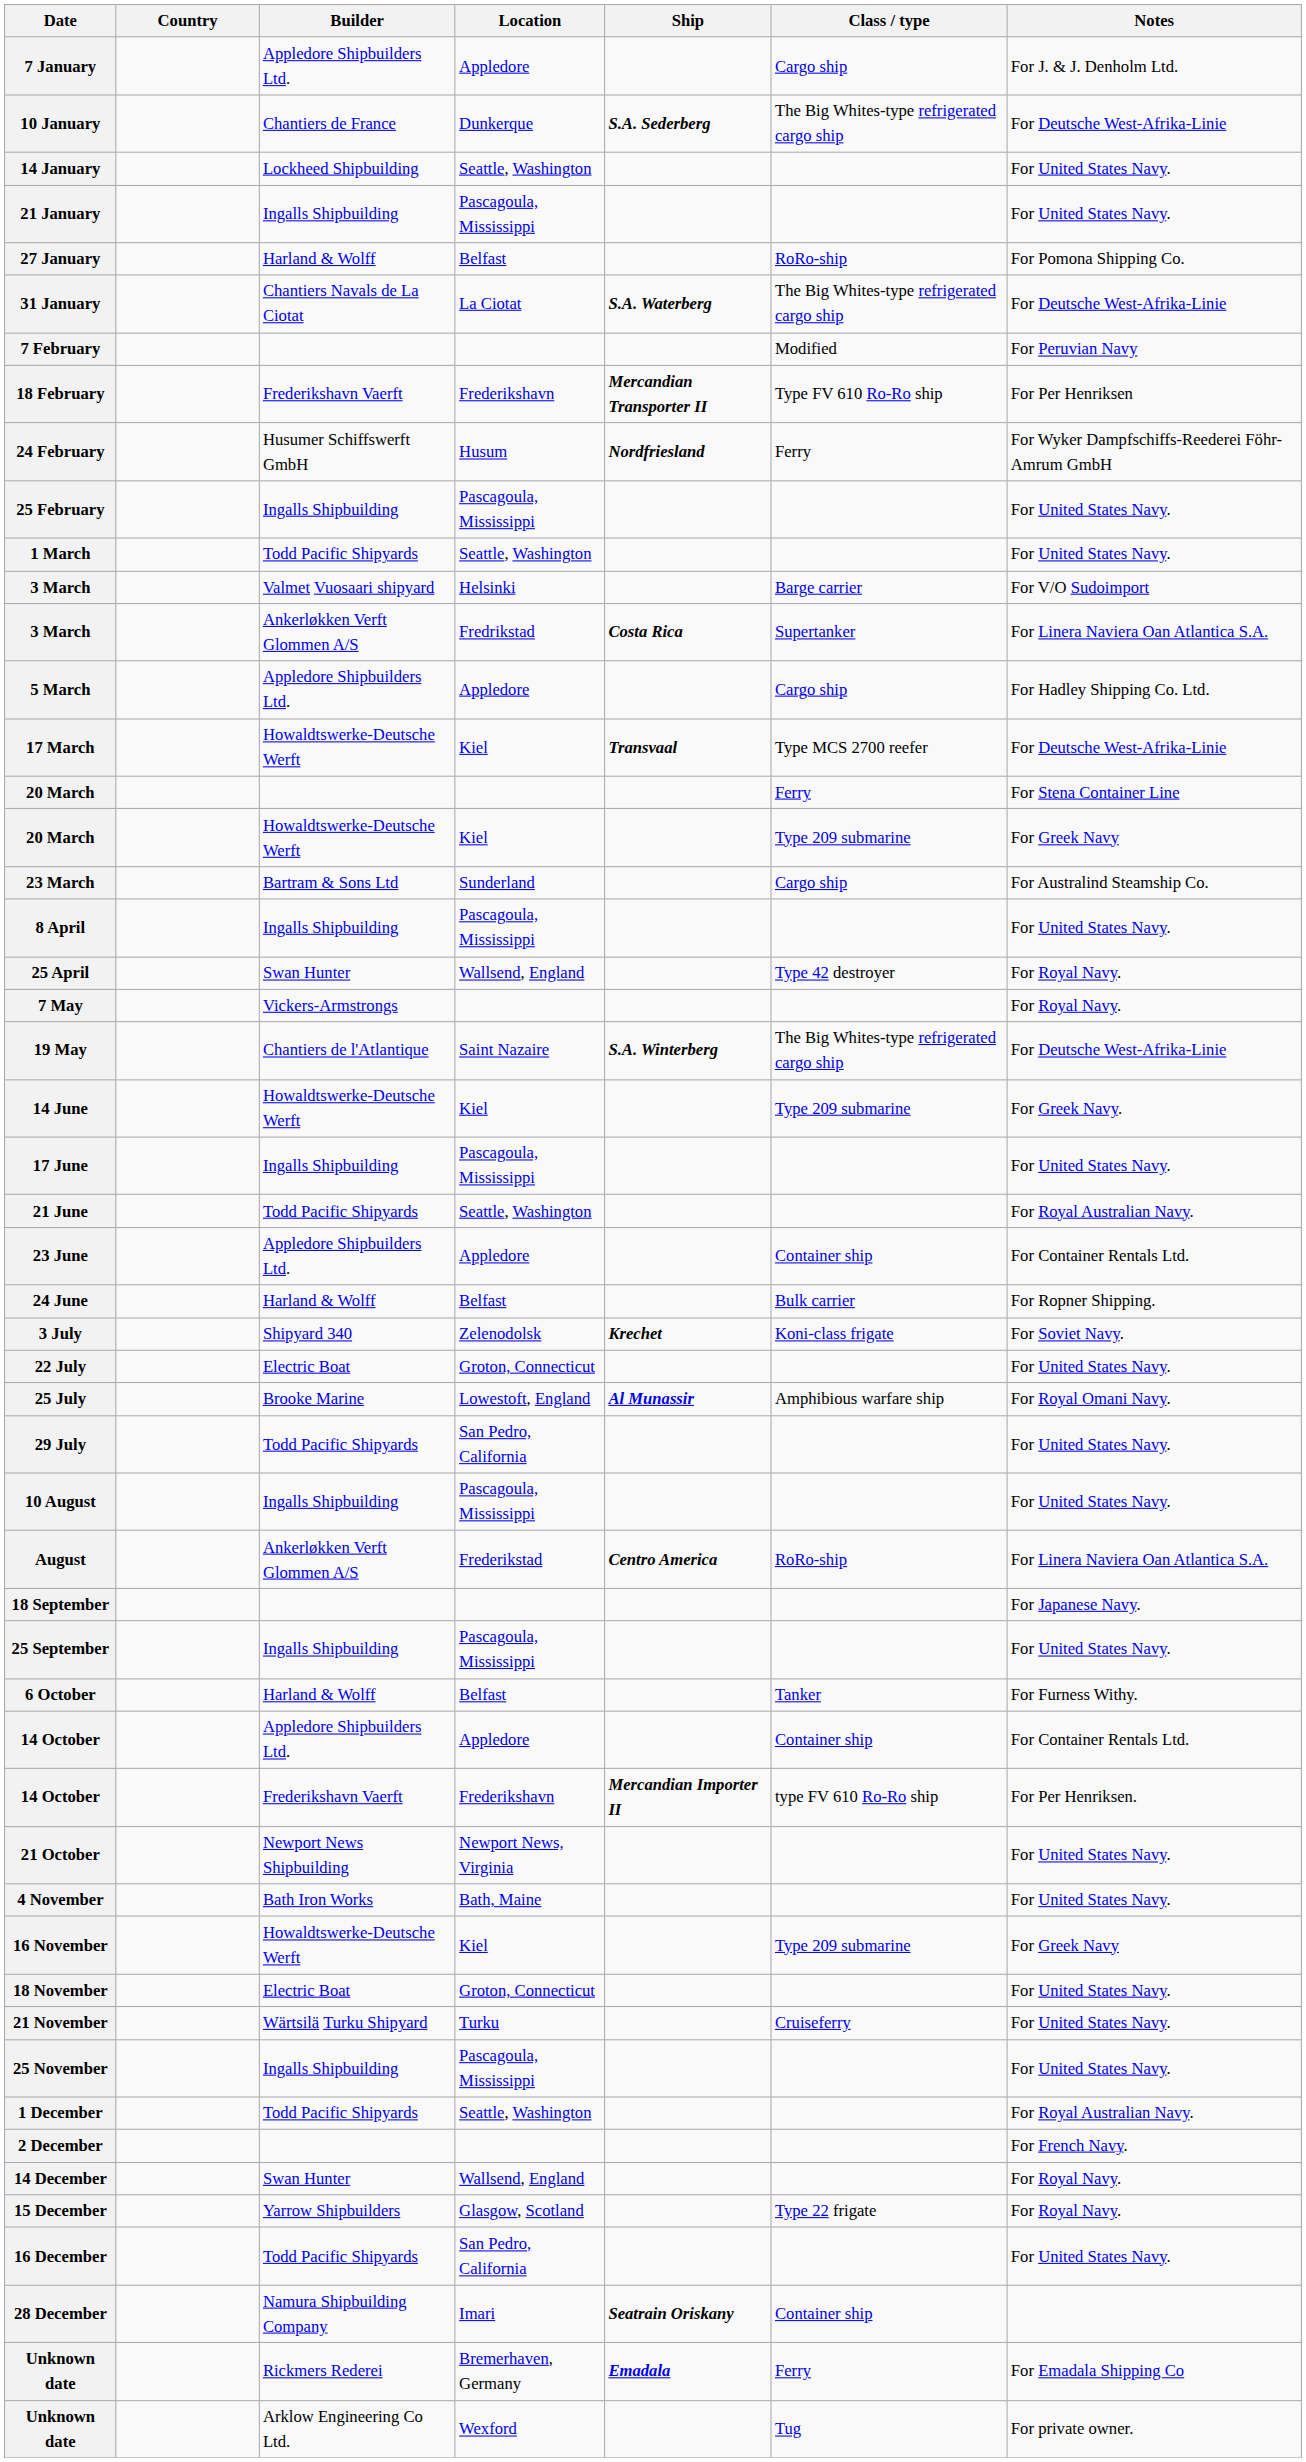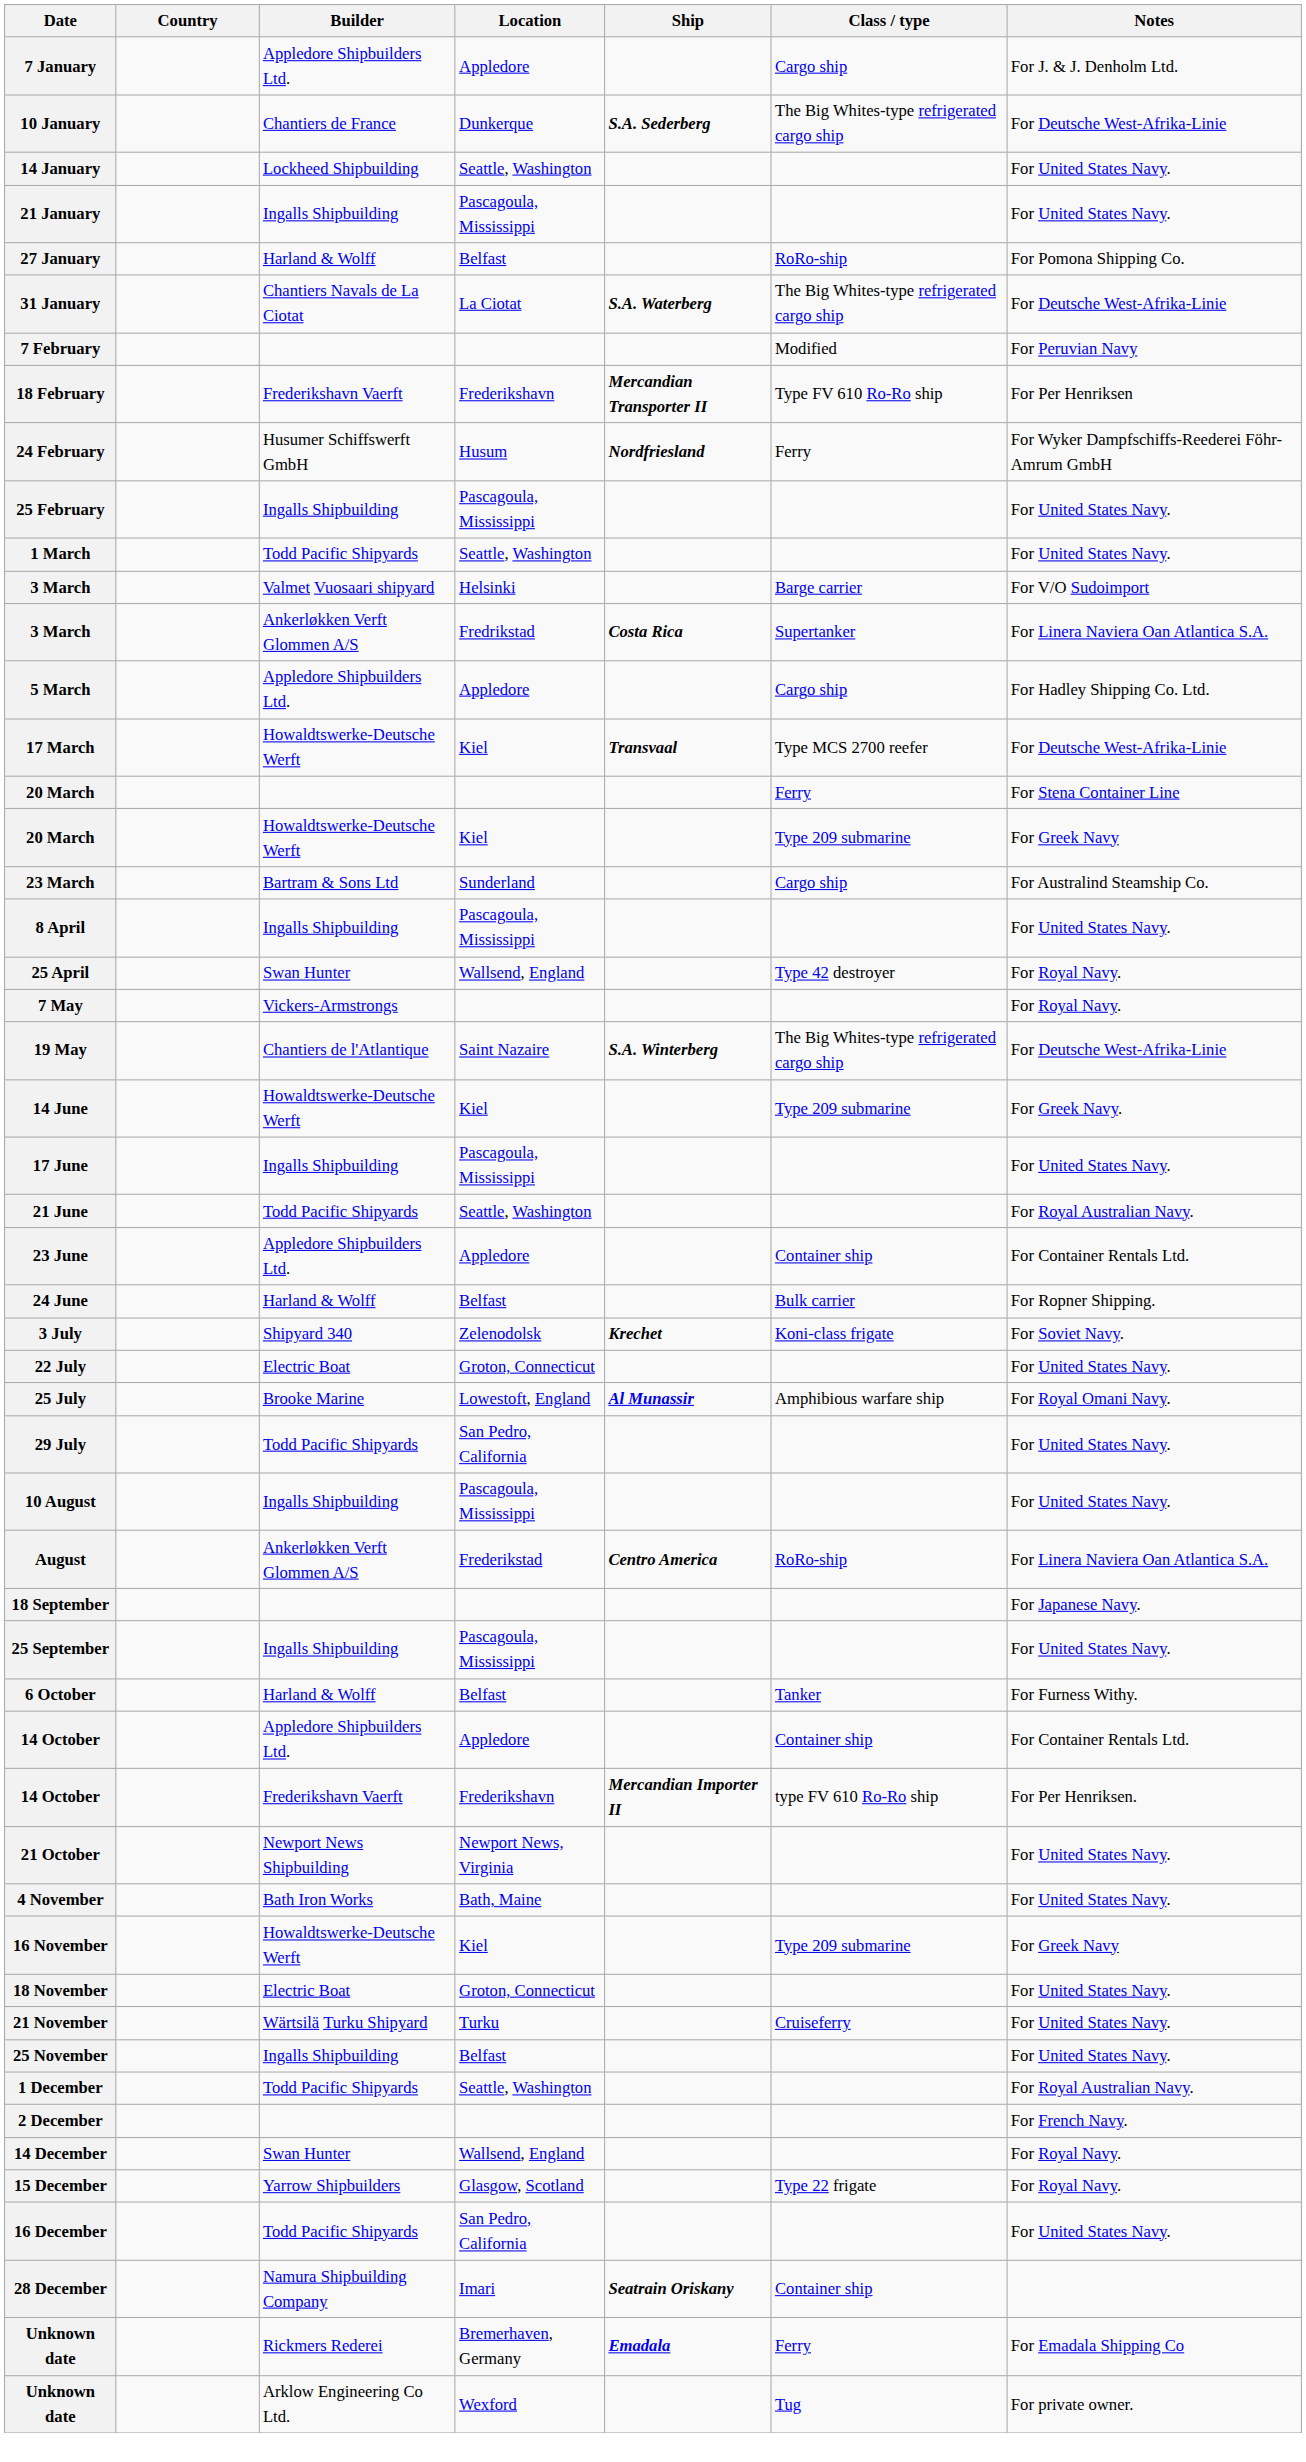25 November | Location: Pascagoula, Mississippi -> Belfast
